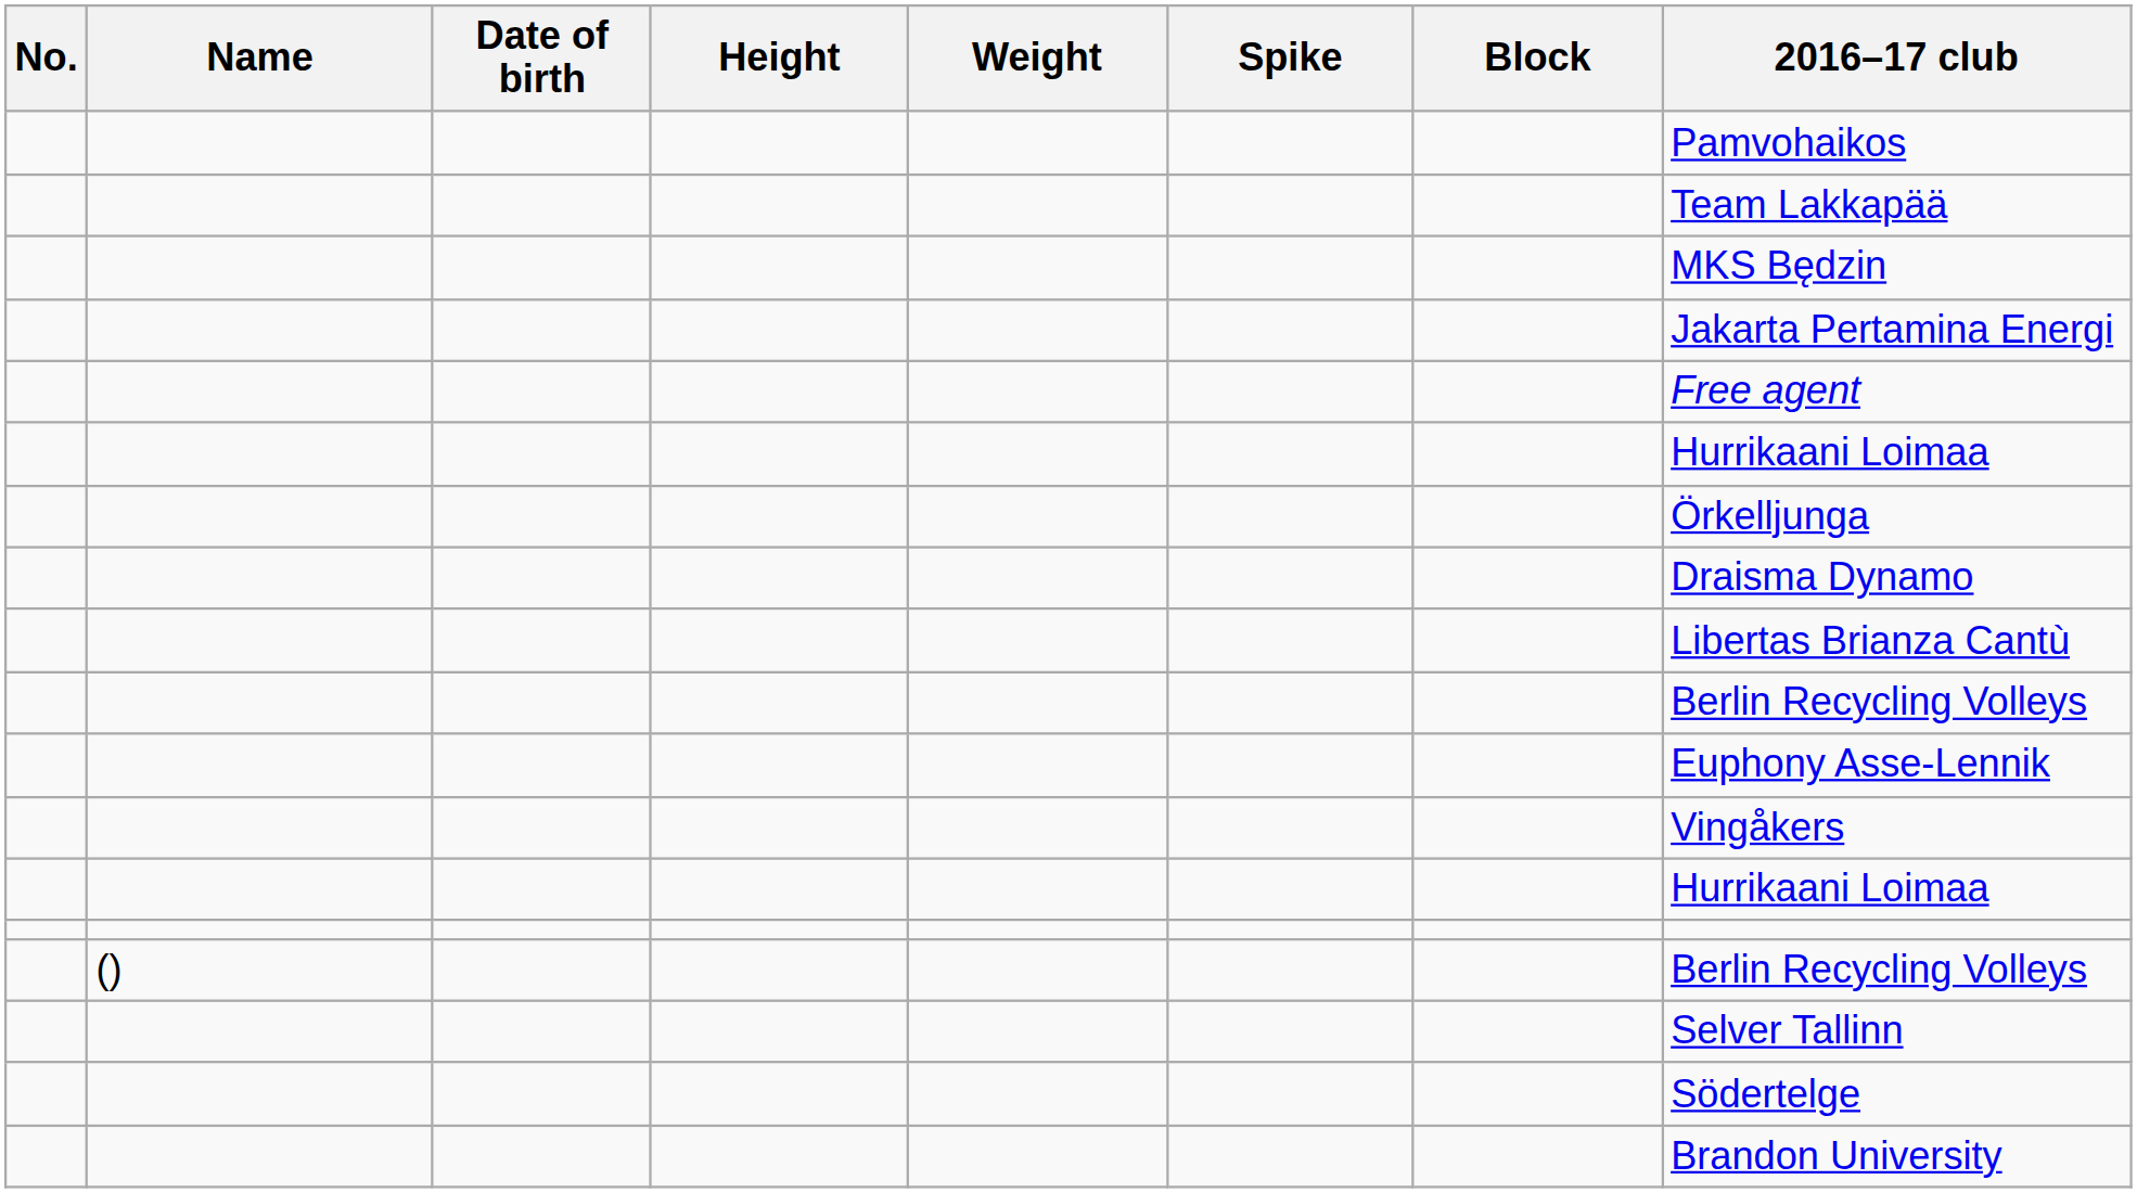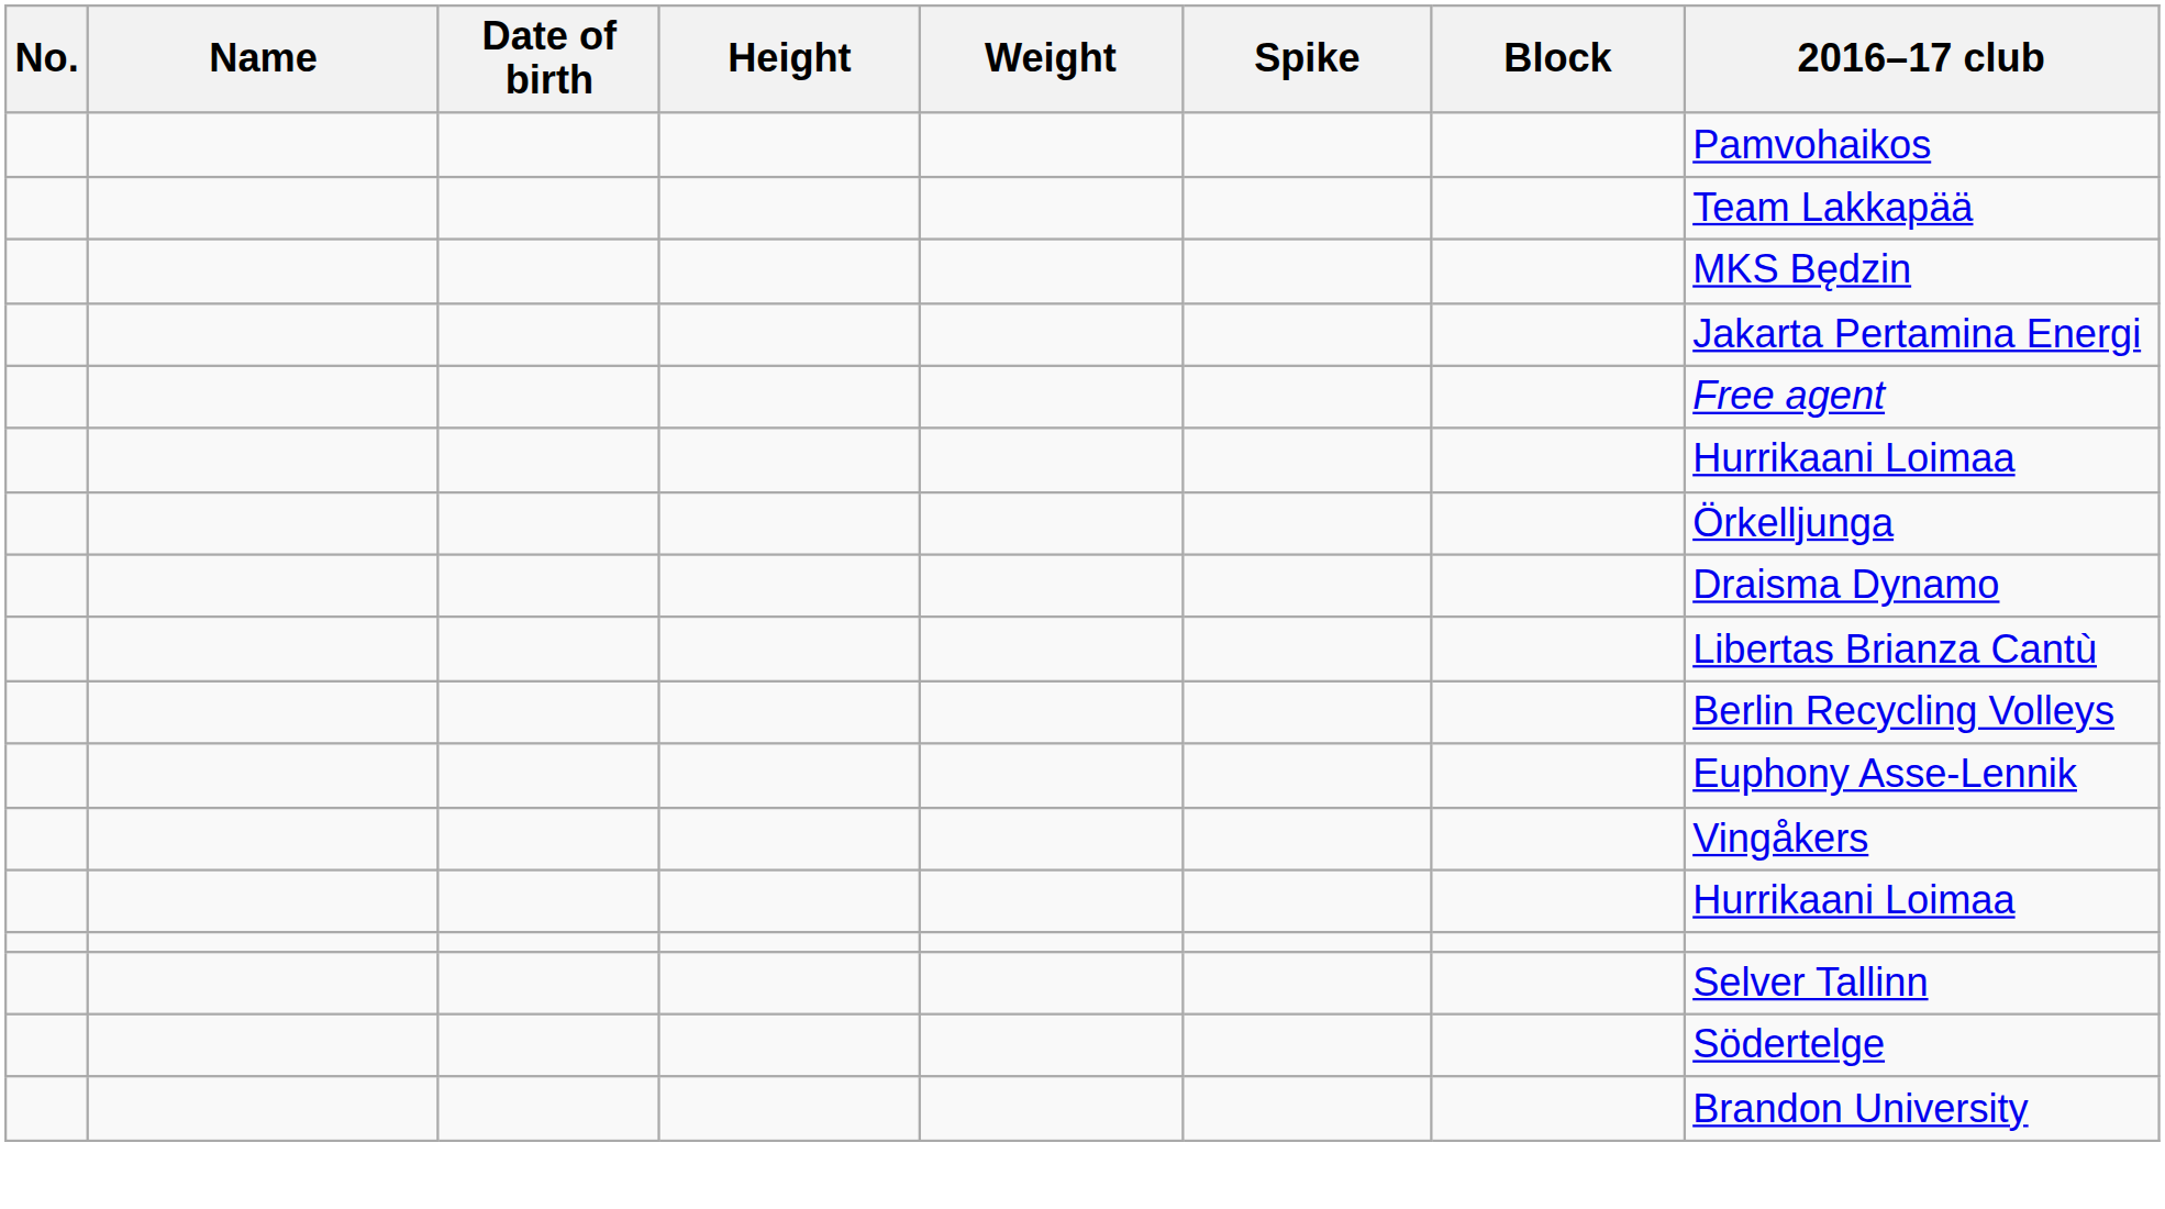- row: () | Berlin Recycling Volleys
